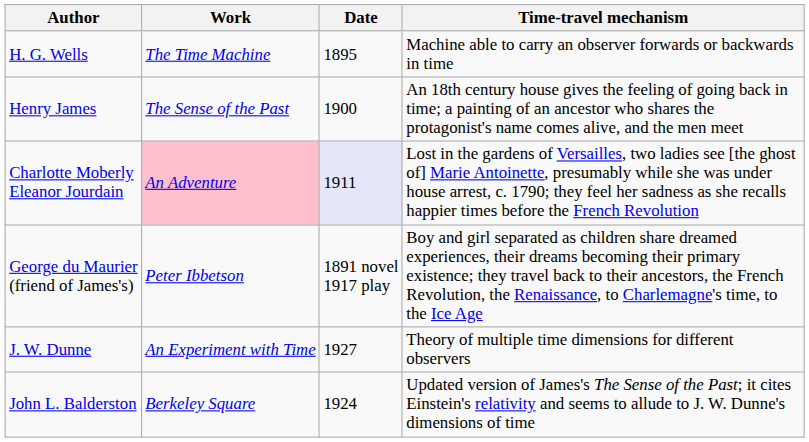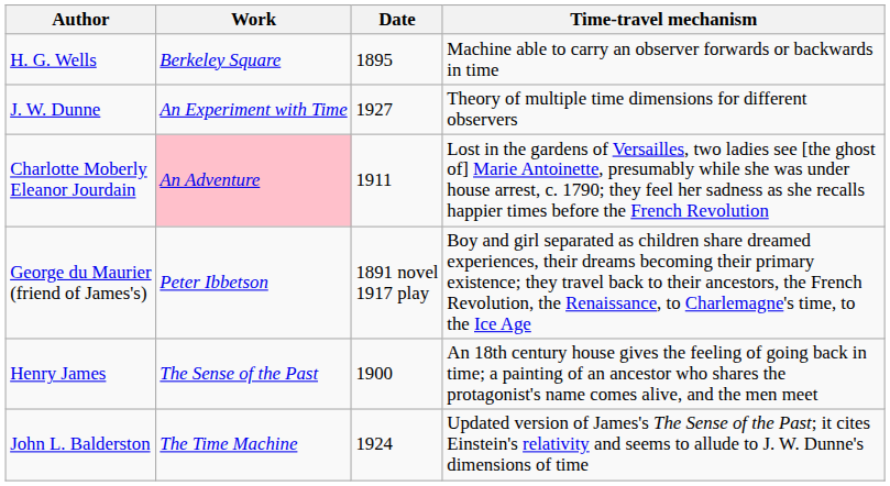H. G. Wells | Work: The Time Machine -> Berkeley Square
rows swapped: Henry James <-> J. W. Dunne
Charlotte Moberly Eleanor Jourdain | Date: lavender background -> no background
John L. Balderston | Work: Berkeley Square -> The Time Machine
